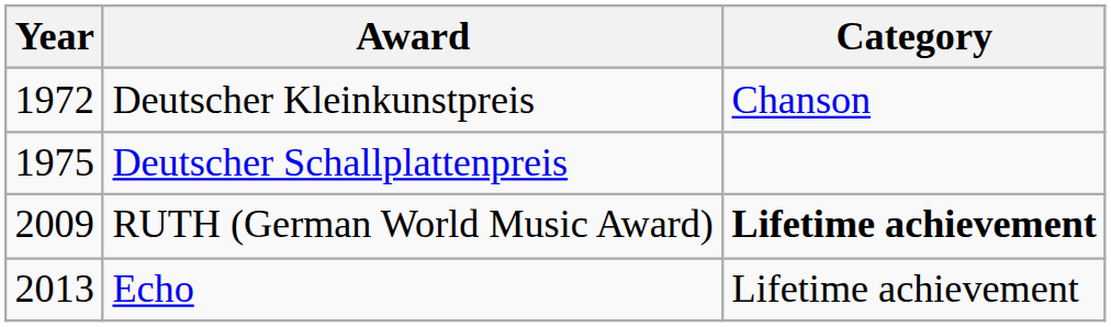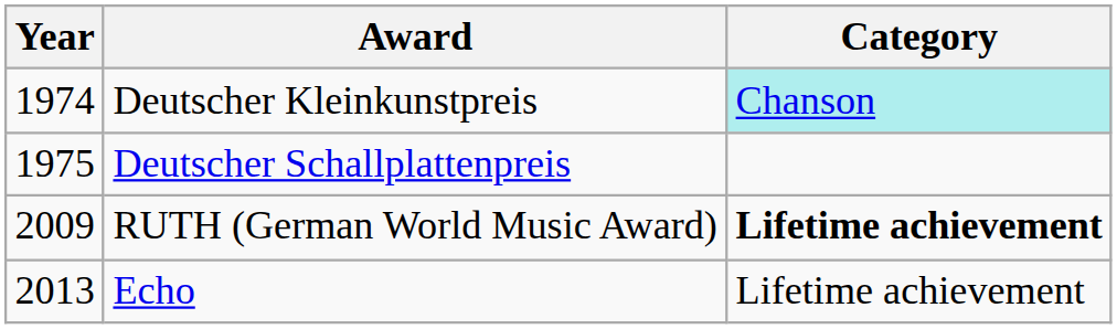Deutscher Kleinkunstpreis | Year: 1972 -> 1974
Deutscher Kleinkunstpreis | Category: no background -> paleturquoise background
